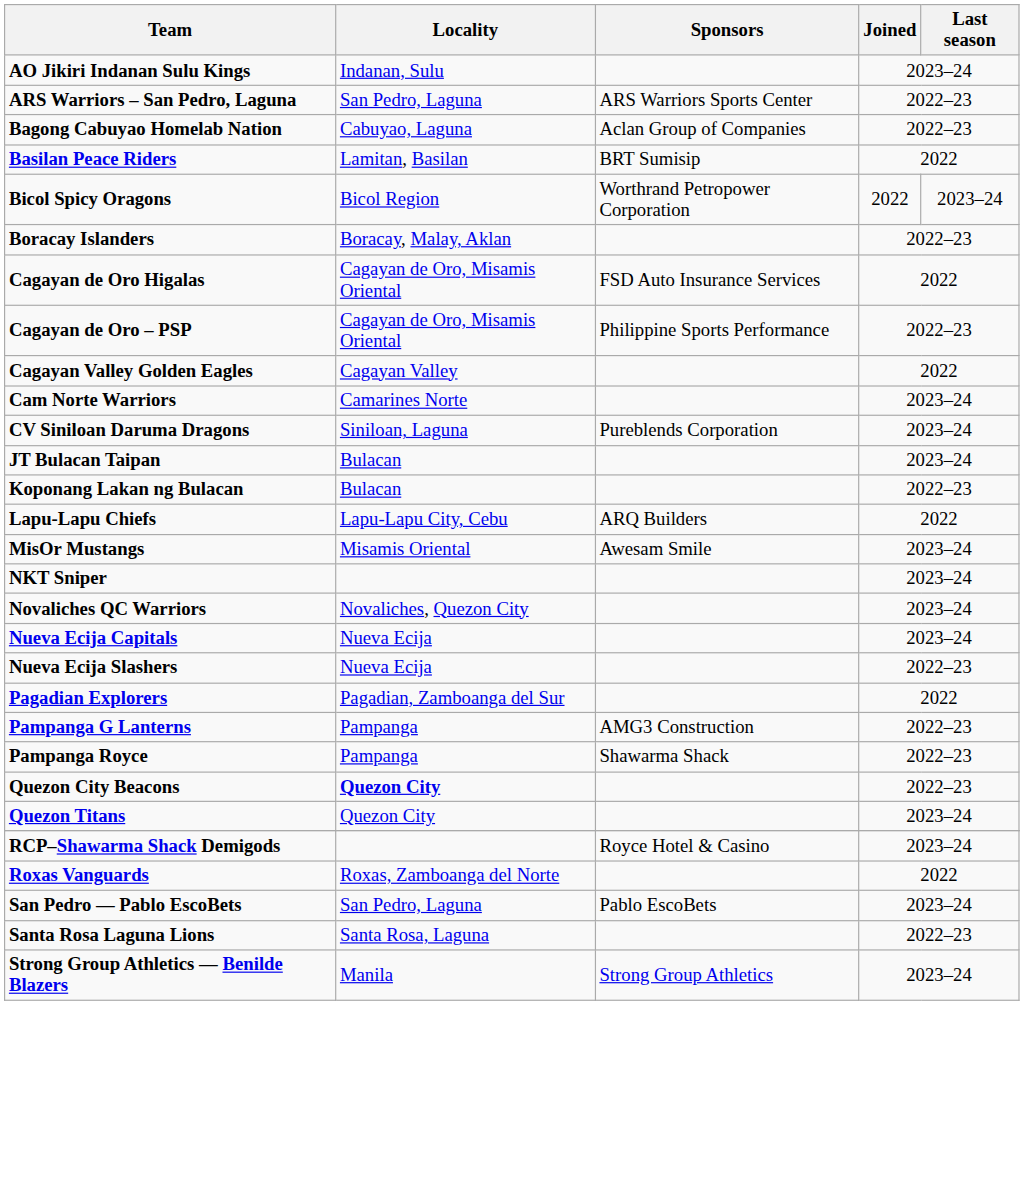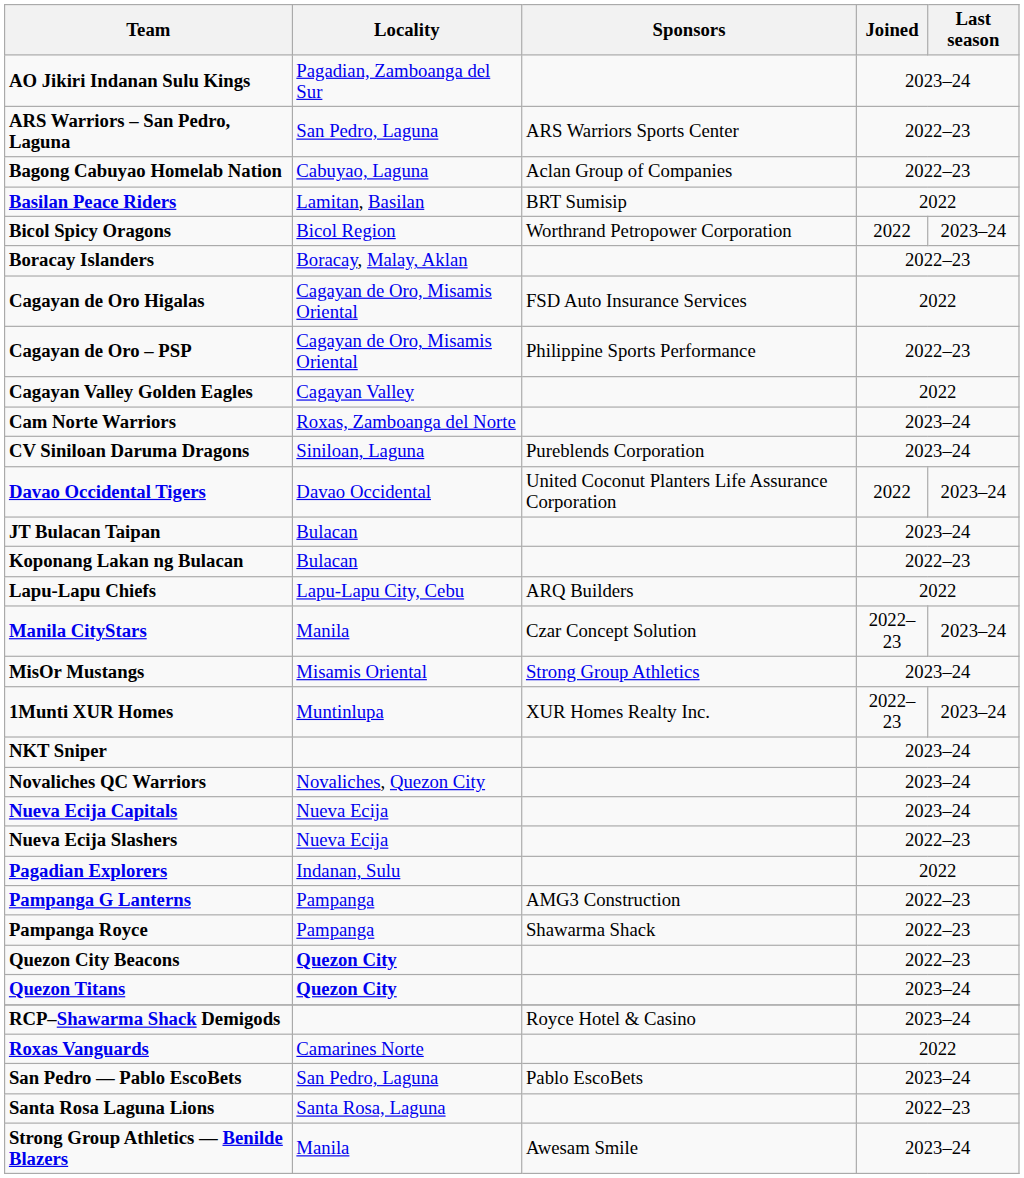AO Jikiri Indanan Sulu Kings | Locality: Indanan, Sulu -> Pagadian, Zamboanga del Sur
Cam Norte Warriors | Locality: Camarines Norte -> Roxas, Zamboanga del Norte
+ row: Davao Occidental Tigers | Davao Occidental | United Coconut Planters Life Assurance Corporation | 2022 | 2023–24
+ row: Manila CityStars | Manila | Czar Concept Solution | 2022–23 | 2023–24
MisOr Mustangs | Sponsors: Awesam Smile -> Strong Group Athletics
+ row: 1Munti XUR Homes | Muntinlupa | XUR Homes Realty Inc. | 2022–23 | 2023–24
Pagadian Explorers | Locality: Pagadian, Zamboanga del Sur -> Indanan, Sulu
Quezon Titans | Locality: normal -> bold
Roxas Vanguards | Locality: Roxas, Zamboanga del Norte -> Camarines Norte
Strong Group Athletics — Benilde Blazers | Sponsors: Strong Group Athletics -> Awesam Smile
